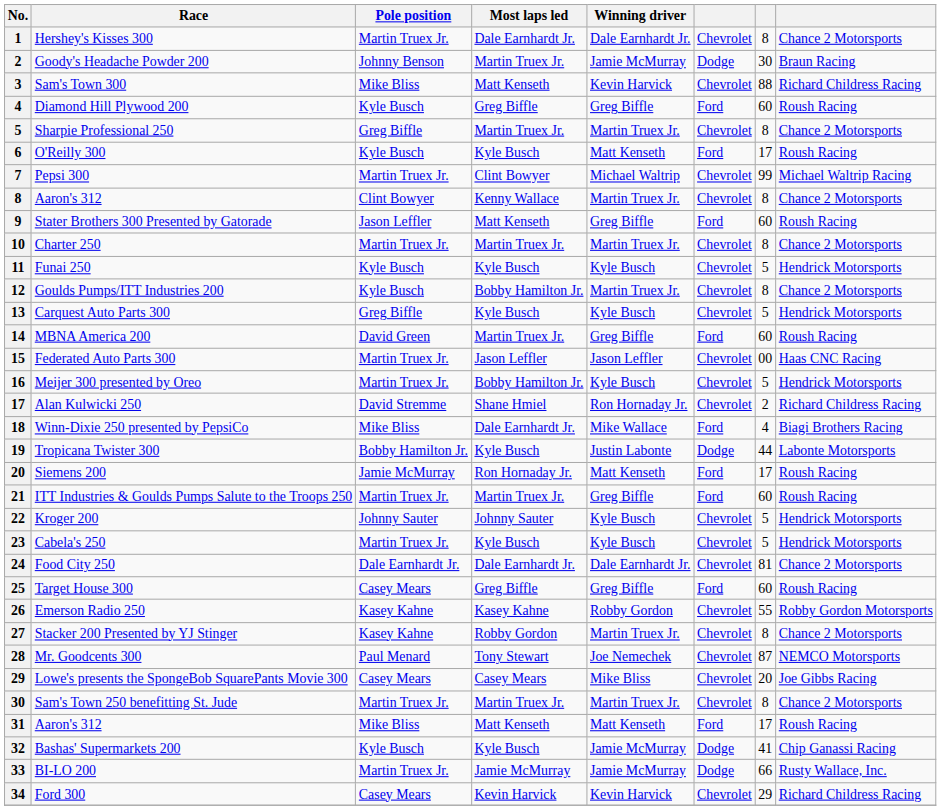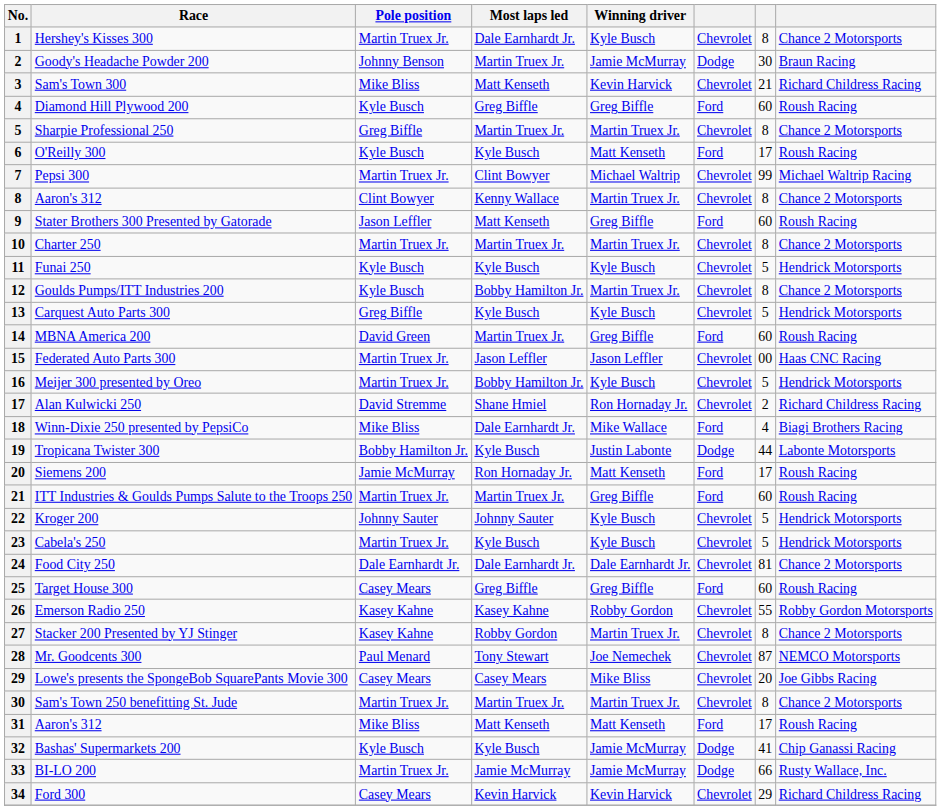Hershey's Kisses 300 | Winning driver: Dale Earnhardt Jr. -> Kyle Busch
Sam's Town 300 | column 7: 88 -> 21
